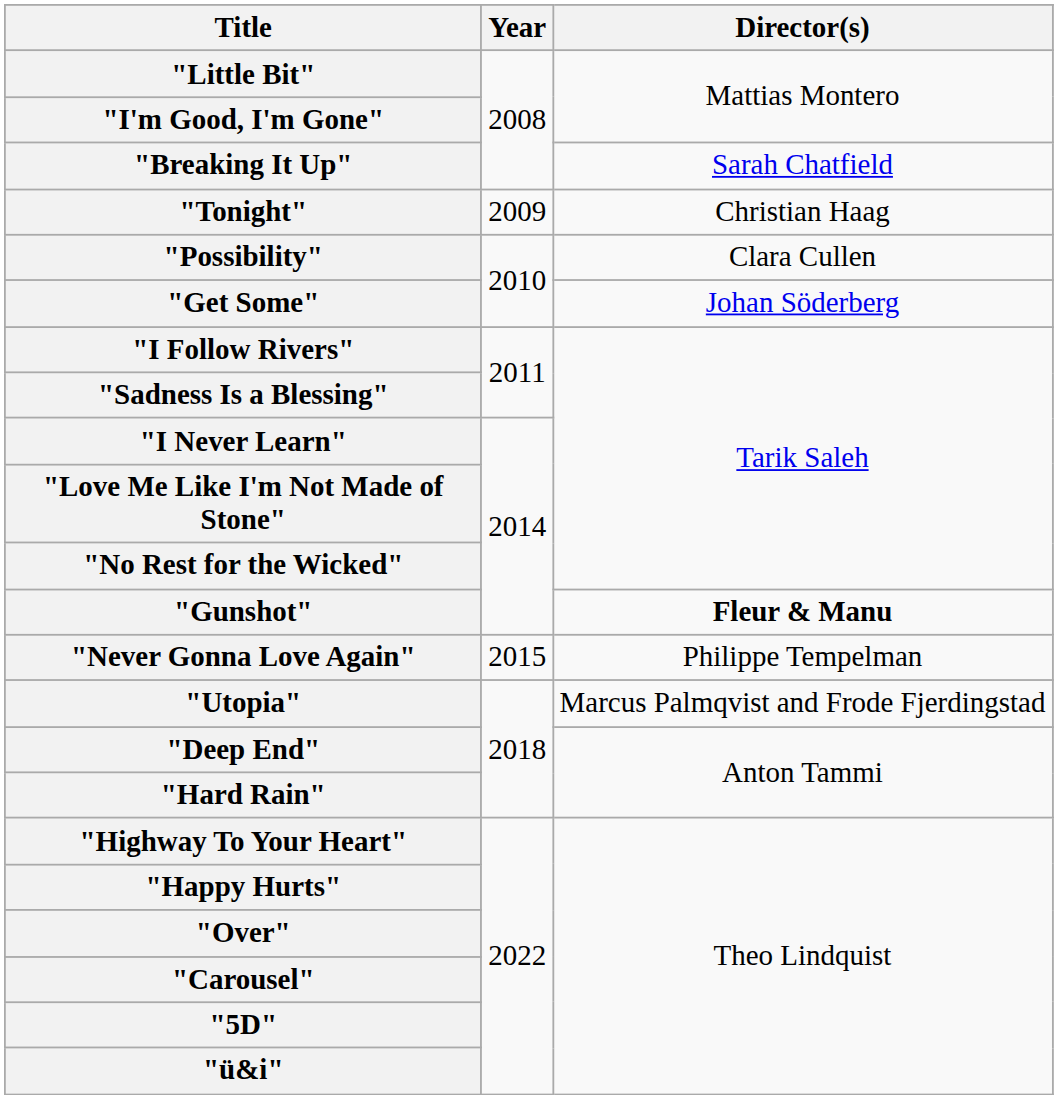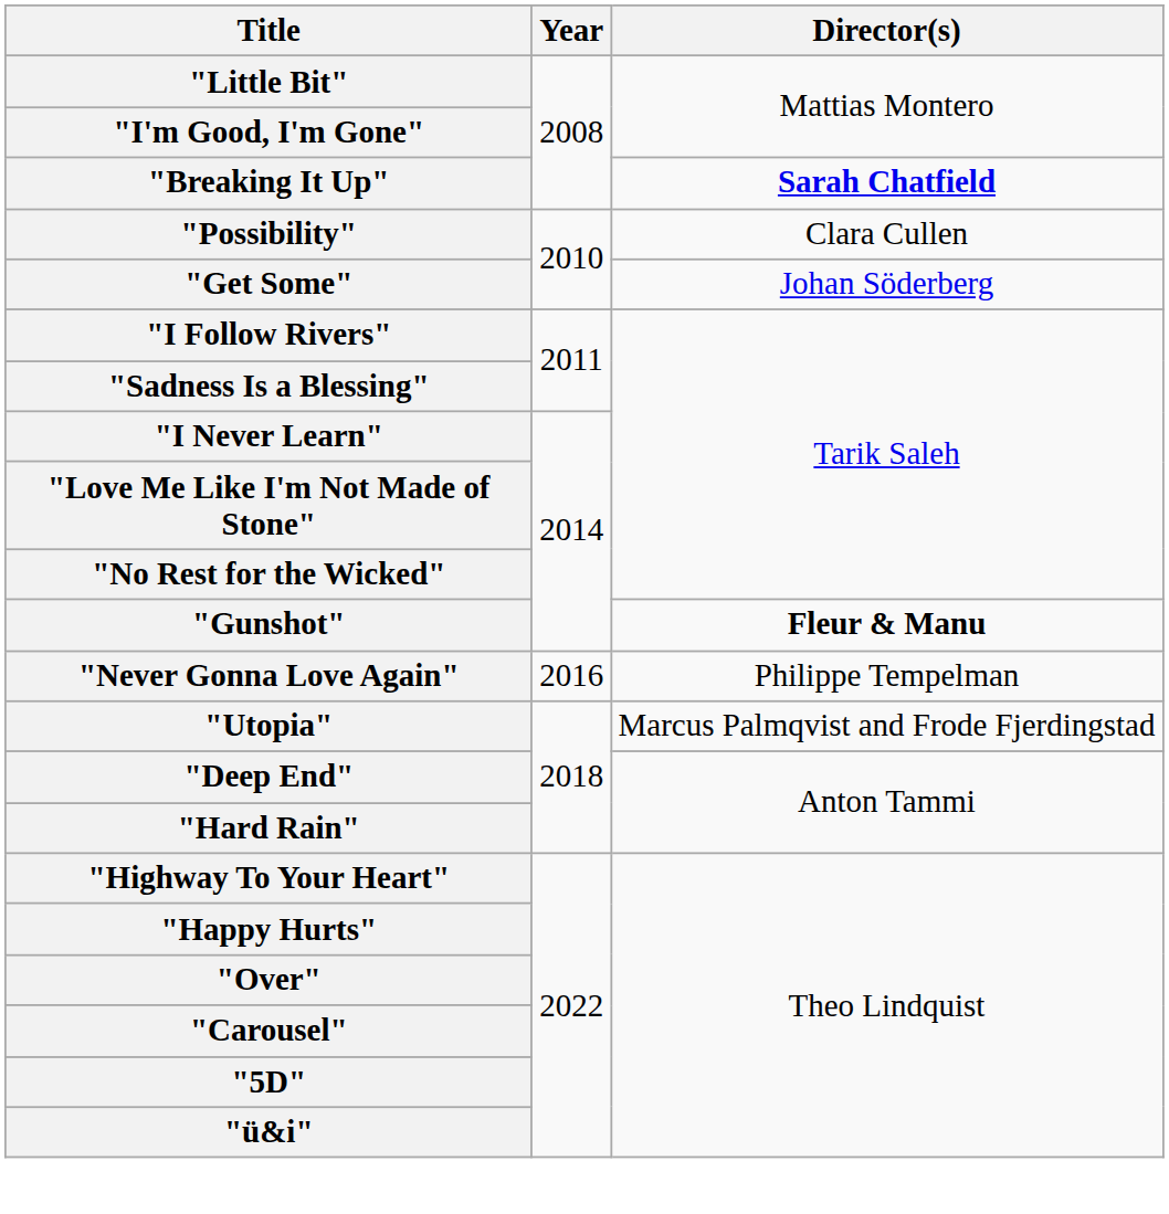"Breaking It Up" | Director(s): normal -> bold
- row: "Tonight" | 2009 | Christian Haag
"Never Gonna Love Again" | Year: 2015 -> 2016
